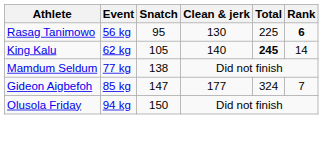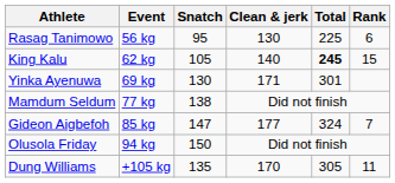Rasag Tanimowo | Rank: bold -> normal
King Kalu | Rank: 14 -> 15
+ row: Yinka Ayenuwa | 69 kg | 130 | 171 | 301
+ row: Dung Williams | +105 kg | 135 | 170 | 305 | 11
